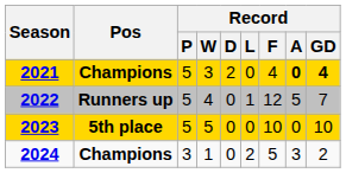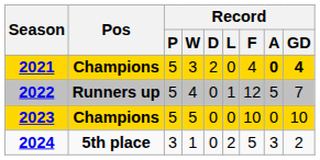2023 | Pos: 5th place -> Champions
2024 | Pos: Champions -> 5th place
